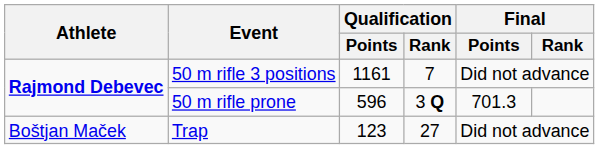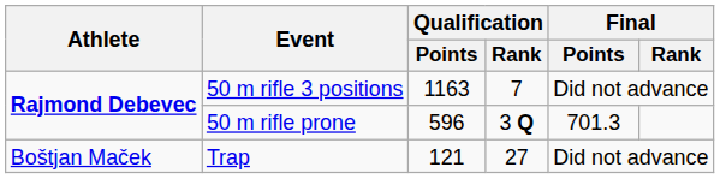50 m rifle 3 positions | Qualification / Points: 1161 -> 1163
Trap | Qualification / Points: 123 -> 121
